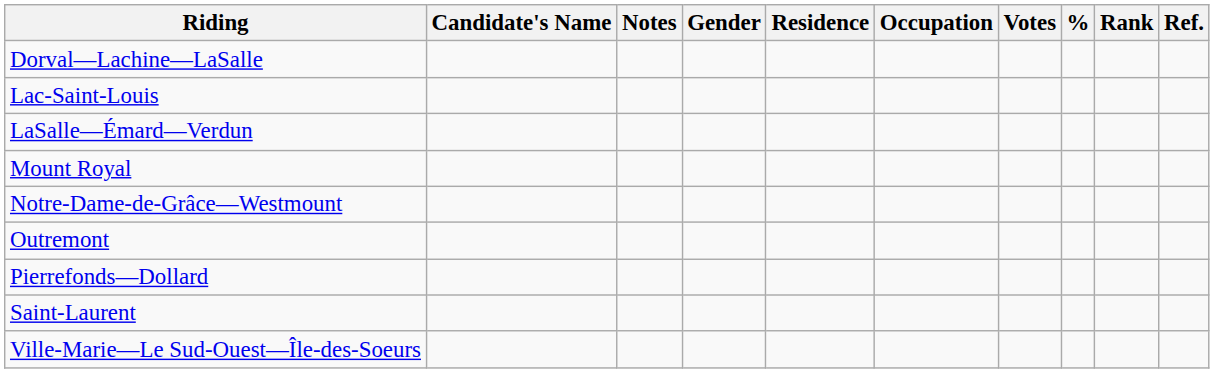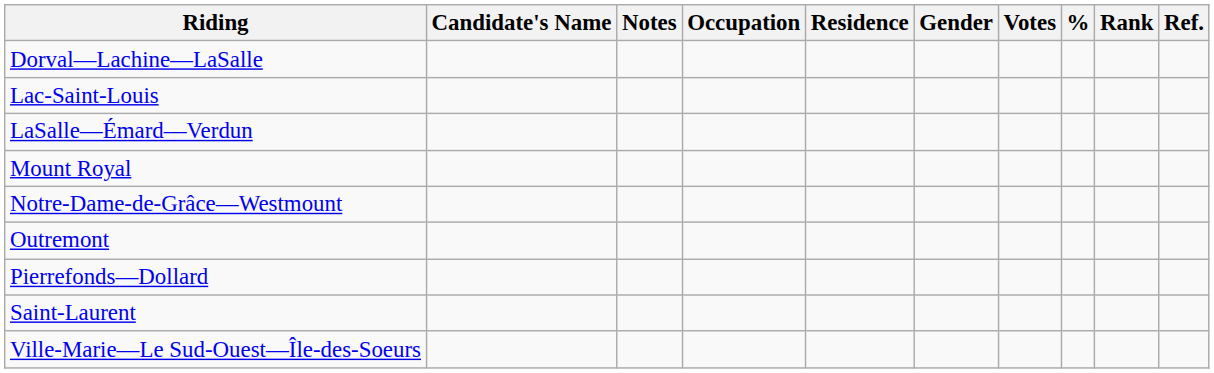columns swapped: Gender <-> Occupation
